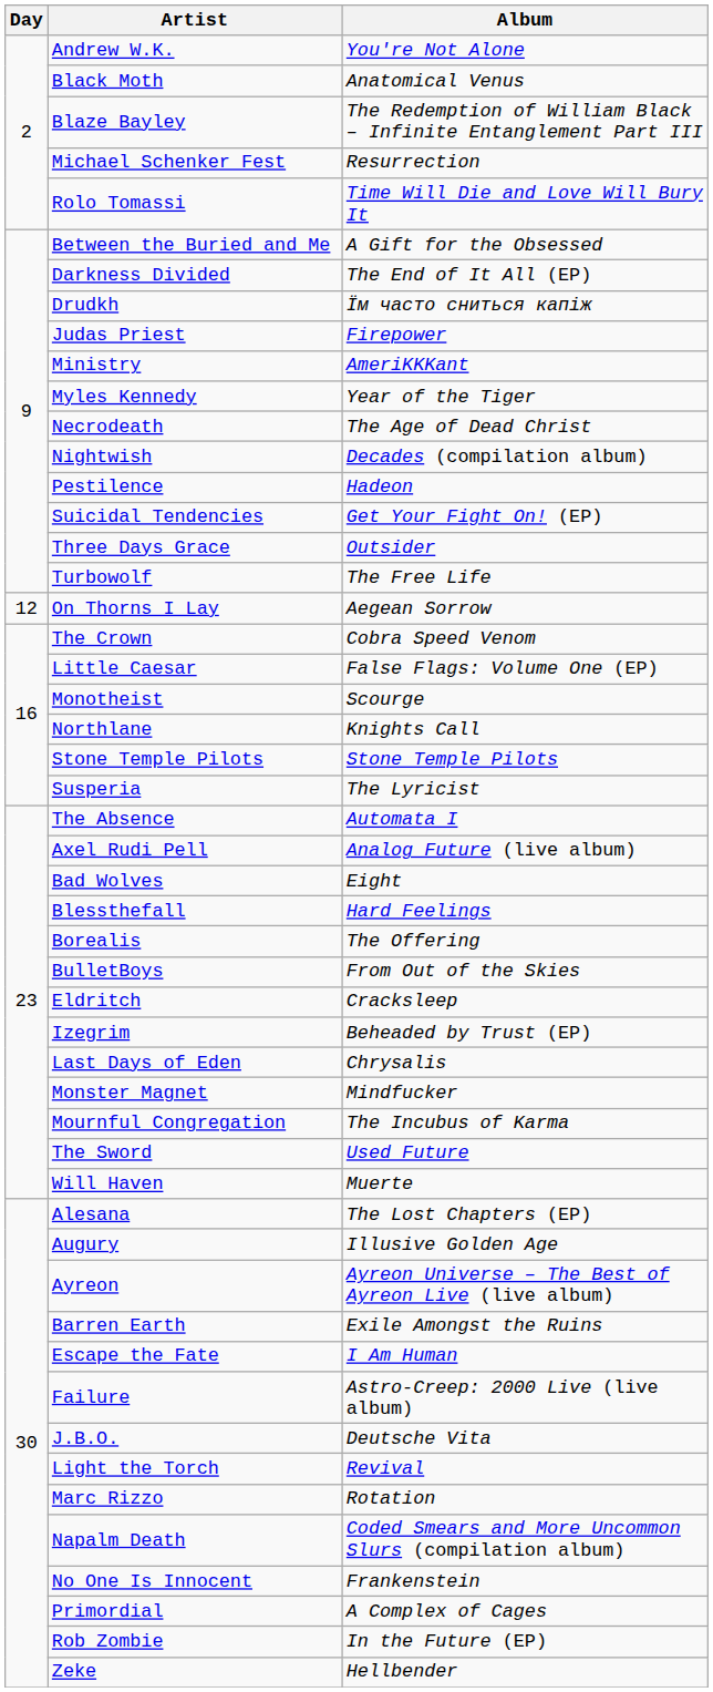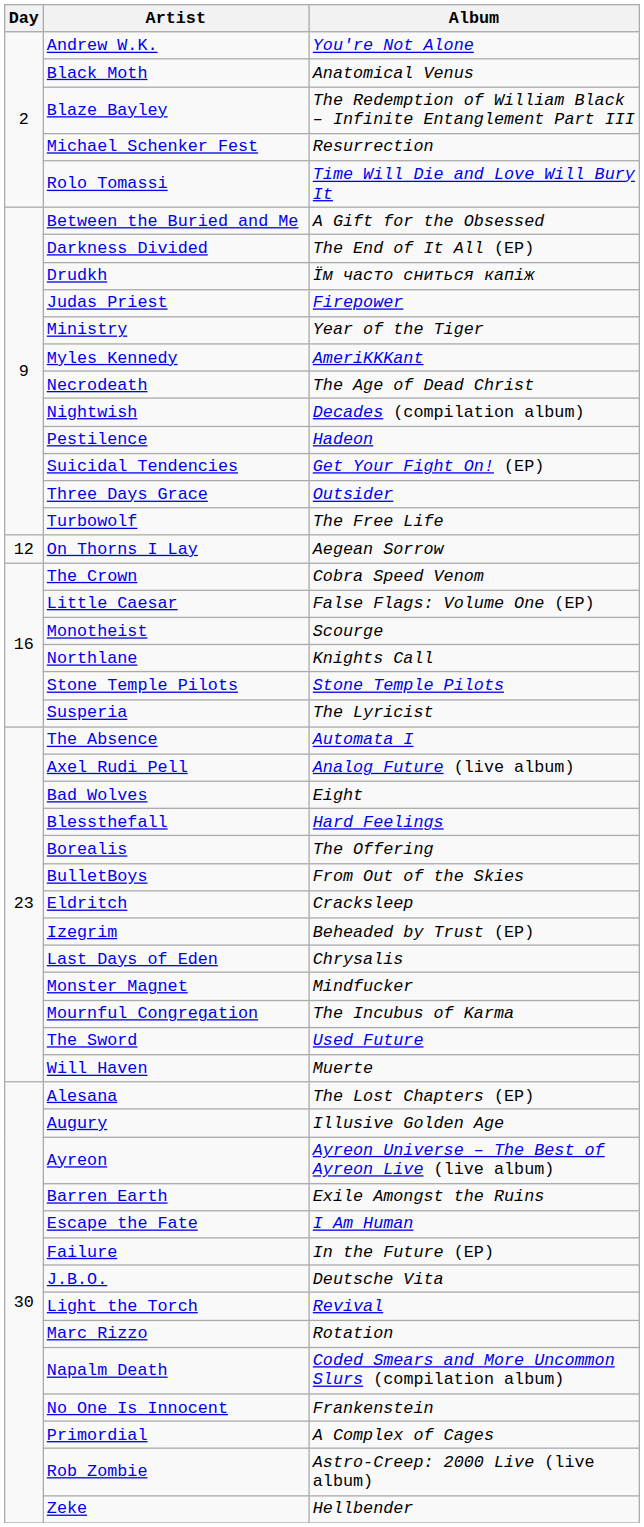Ministry | Album: AmeriKKKant -> Year of the Tiger
Myles Kennedy | Album: Year of the Tiger -> AmeriKKKant
Failure | Album: Astro-Creep: 2000 Live (live album) -> In the Future (EP)
Rob Zombie | Album: In the Future (EP) -> Astro-Creep: 2000 Live (live album)
